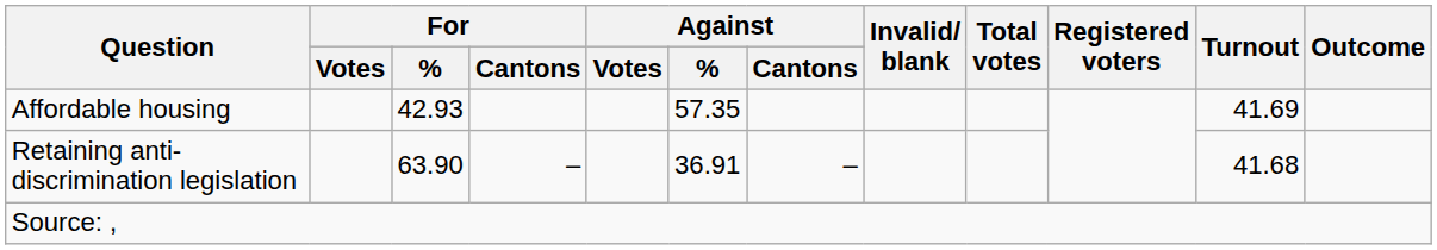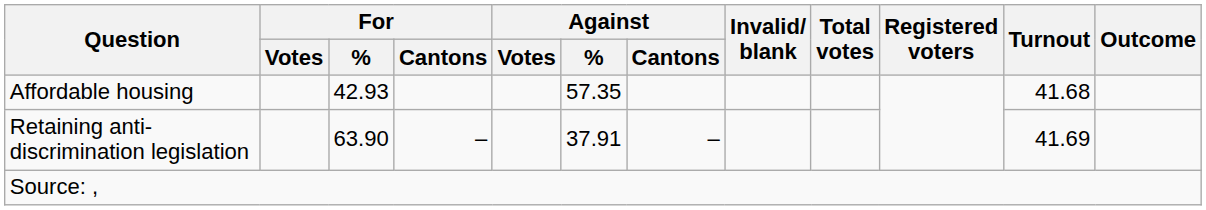Affordable housing | Turnout: 41.69 -> 41.68
Retaining anti-discrimination legislation | Against / %: 36.91 -> 37.91
Retaining anti-discrimination legislation | Turnout: 41.68 -> 41.69
